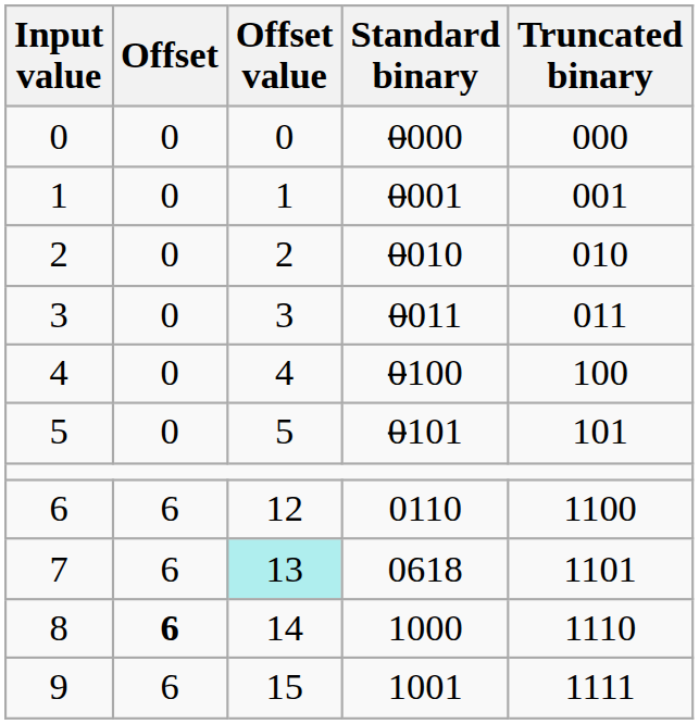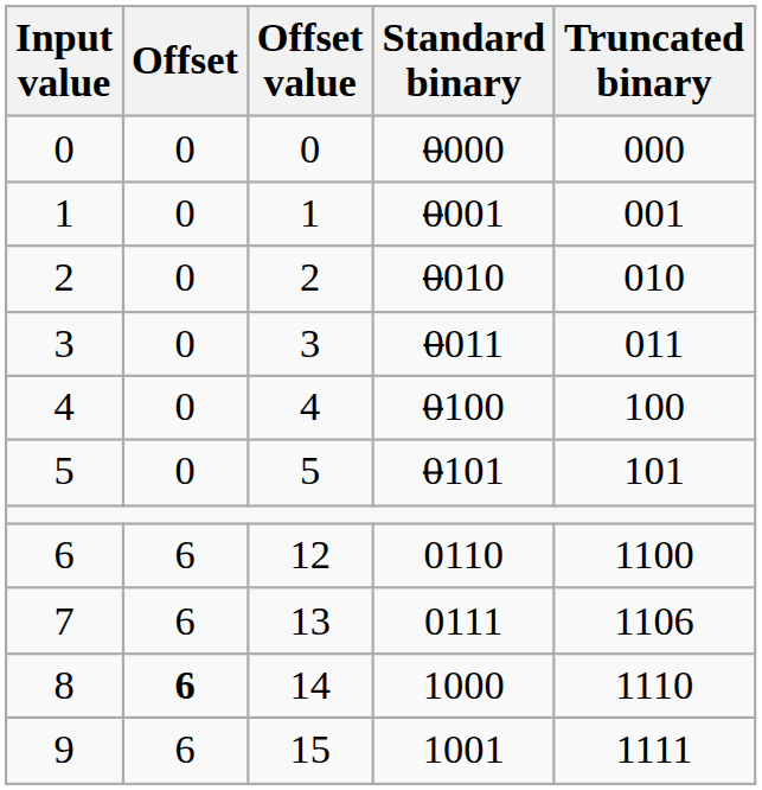7 | Offset value: paleturquoise background -> no background
7 | Standard binary: 0618 -> 0111
7 | Truncated binary: 1101 -> 1106
